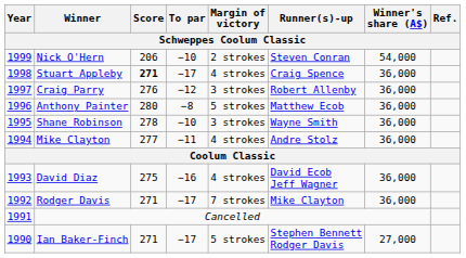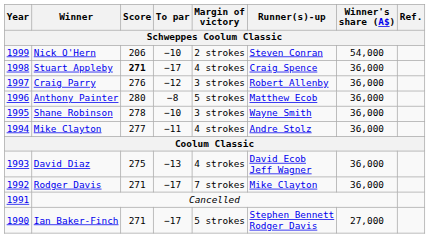David Diaz | To par: −16 -> −13
